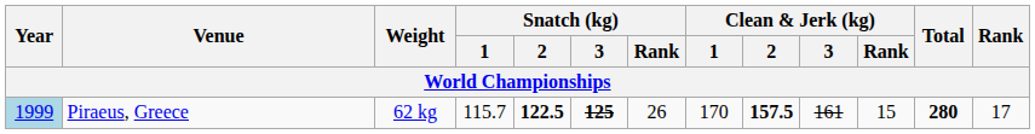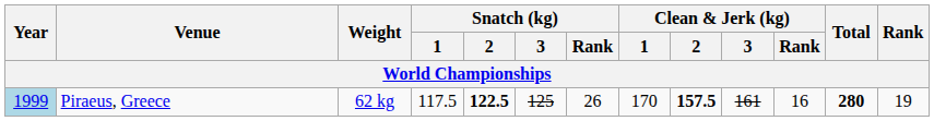Piraeus, Greece | Snatch (kg) / 1: 115.7 -> 117.5
Piraeus, Greece | Snatch (kg) / 3: bold -> normal
Piraeus, Greece | Clean & Jerk (kg) / Rank: 15 -> 16
Piraeus, Greece | Rank: 17 -> 19
